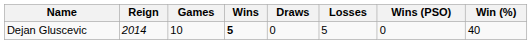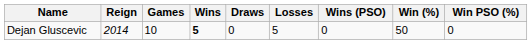+ column: Win PSO (%) | 0
Dejan Gluscevic | Win (%): 40 -> 50
